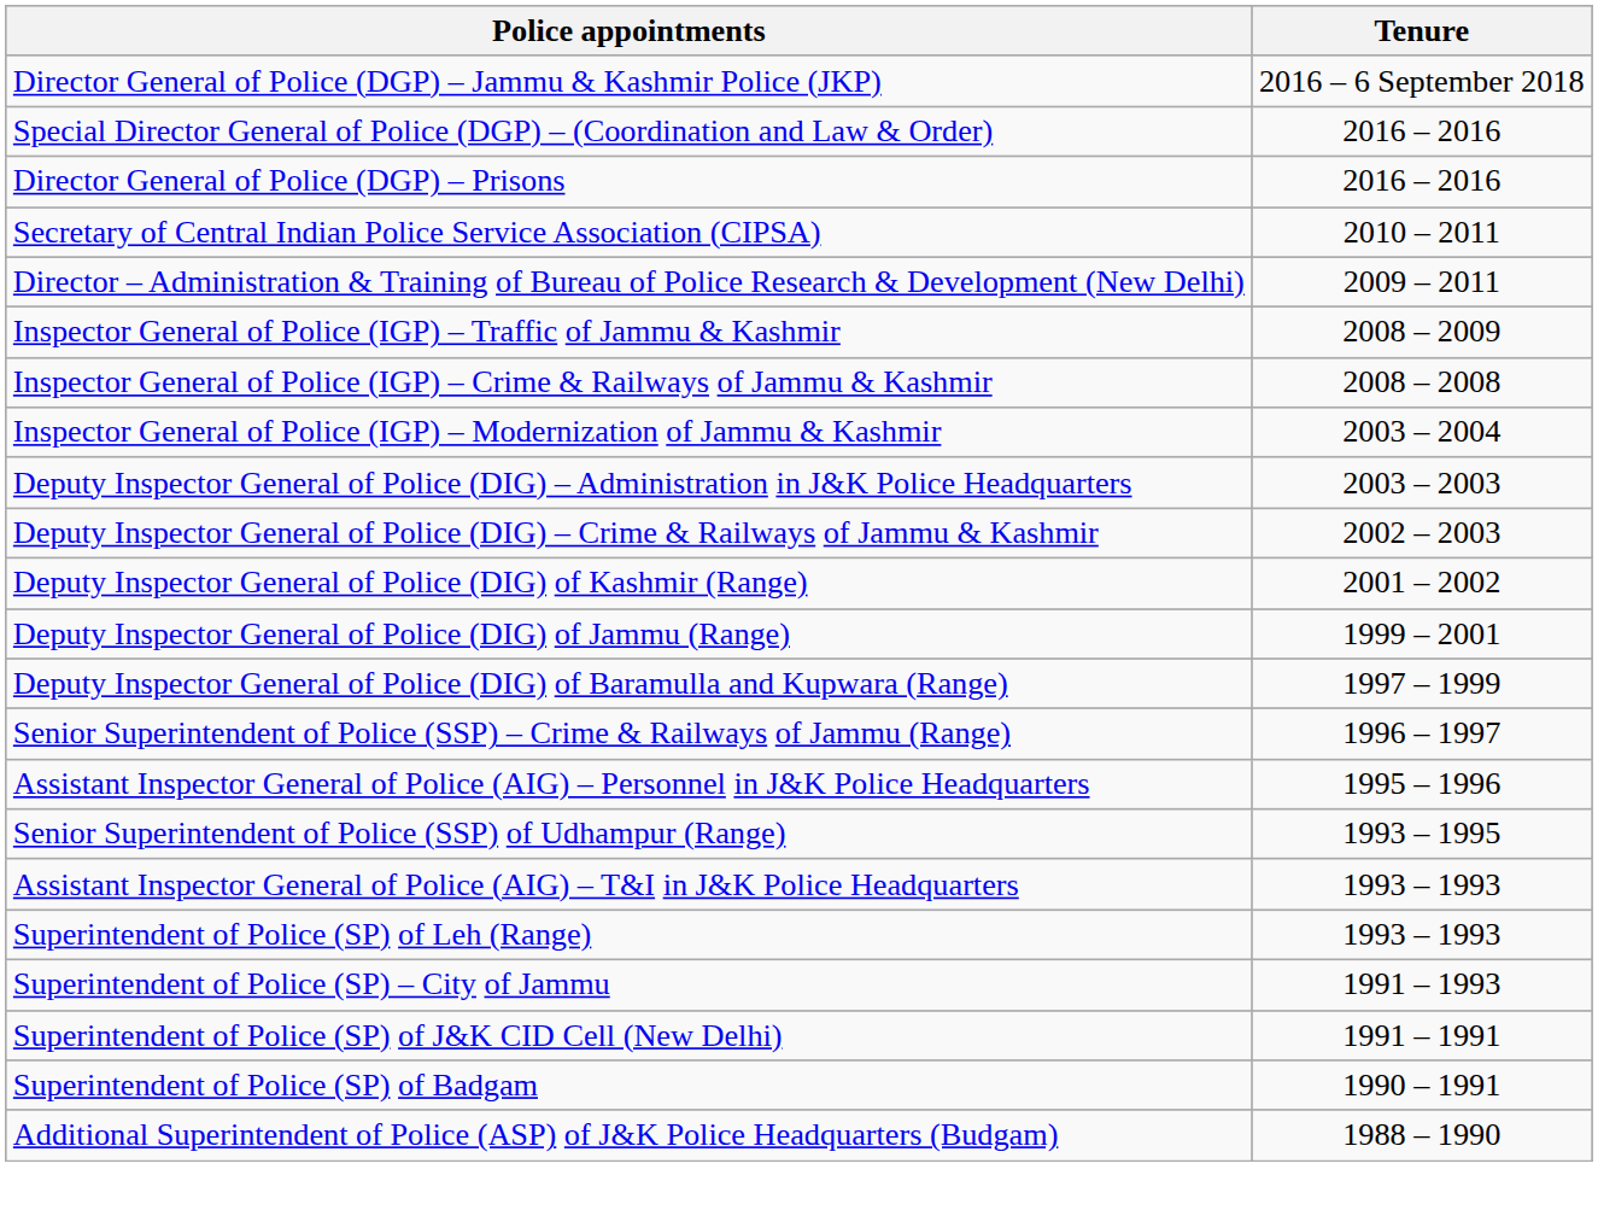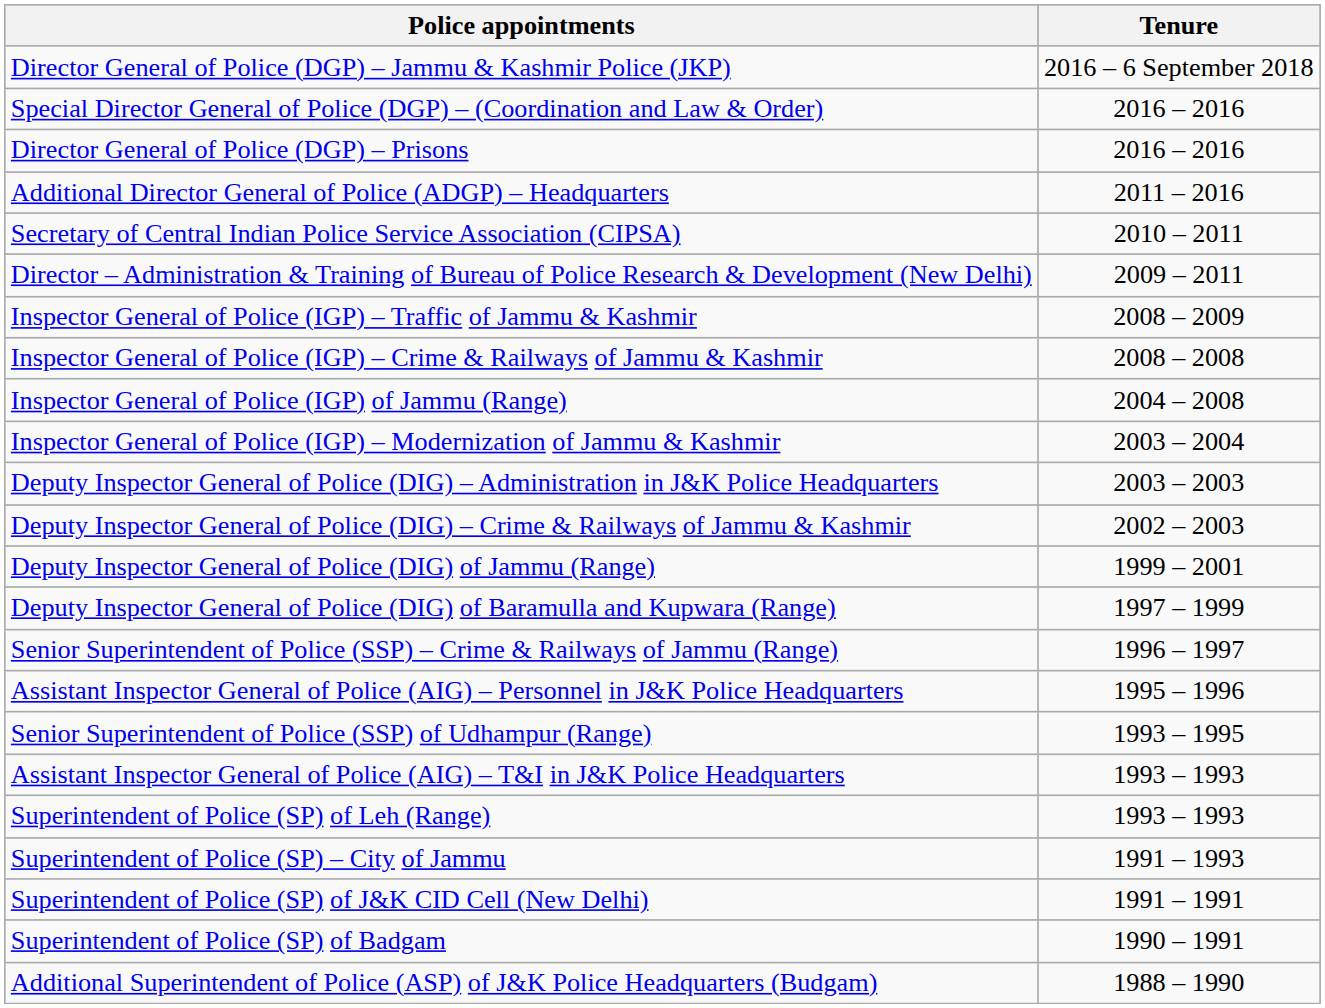+ row: Additional Director General of Police (ADGP) – Headquarters | 2011 – 2016
+ row: Inspector General of Police (IGP) of Jammu (Range) | 2004 – 2008
- row: Deputy Inspector General of Police (DIG) of Kashmir (Range) | 2001 – 2002
